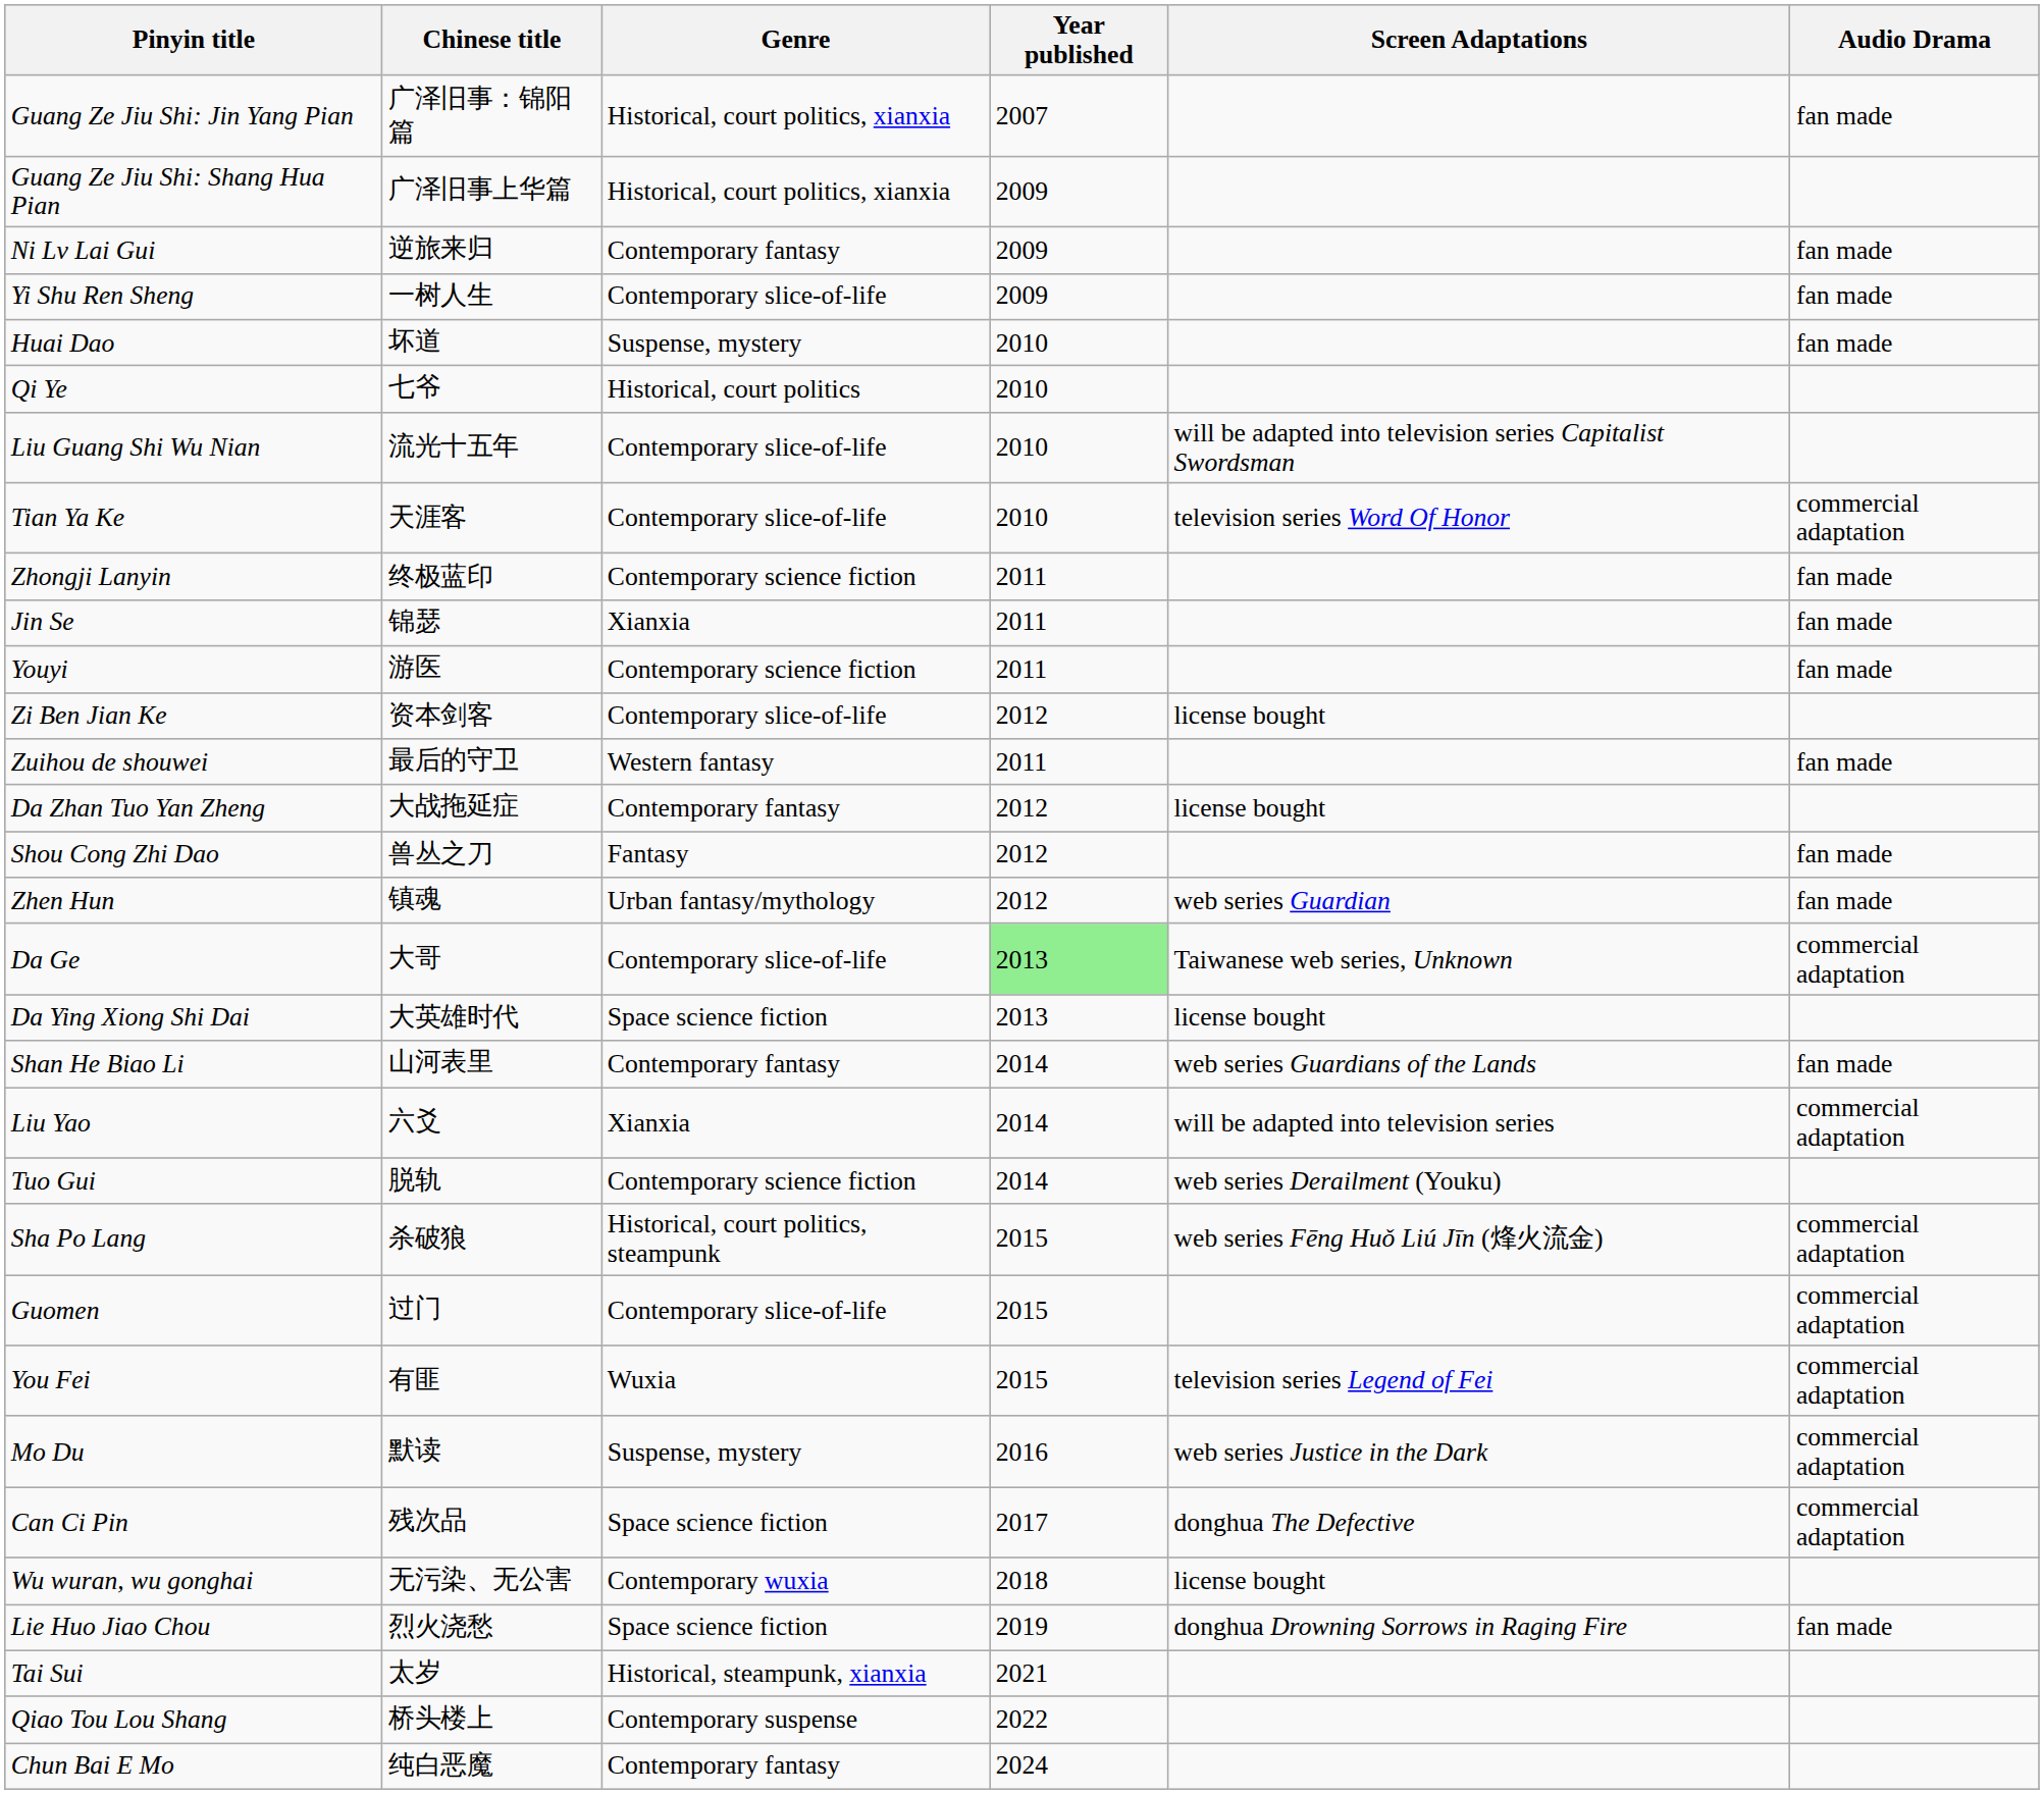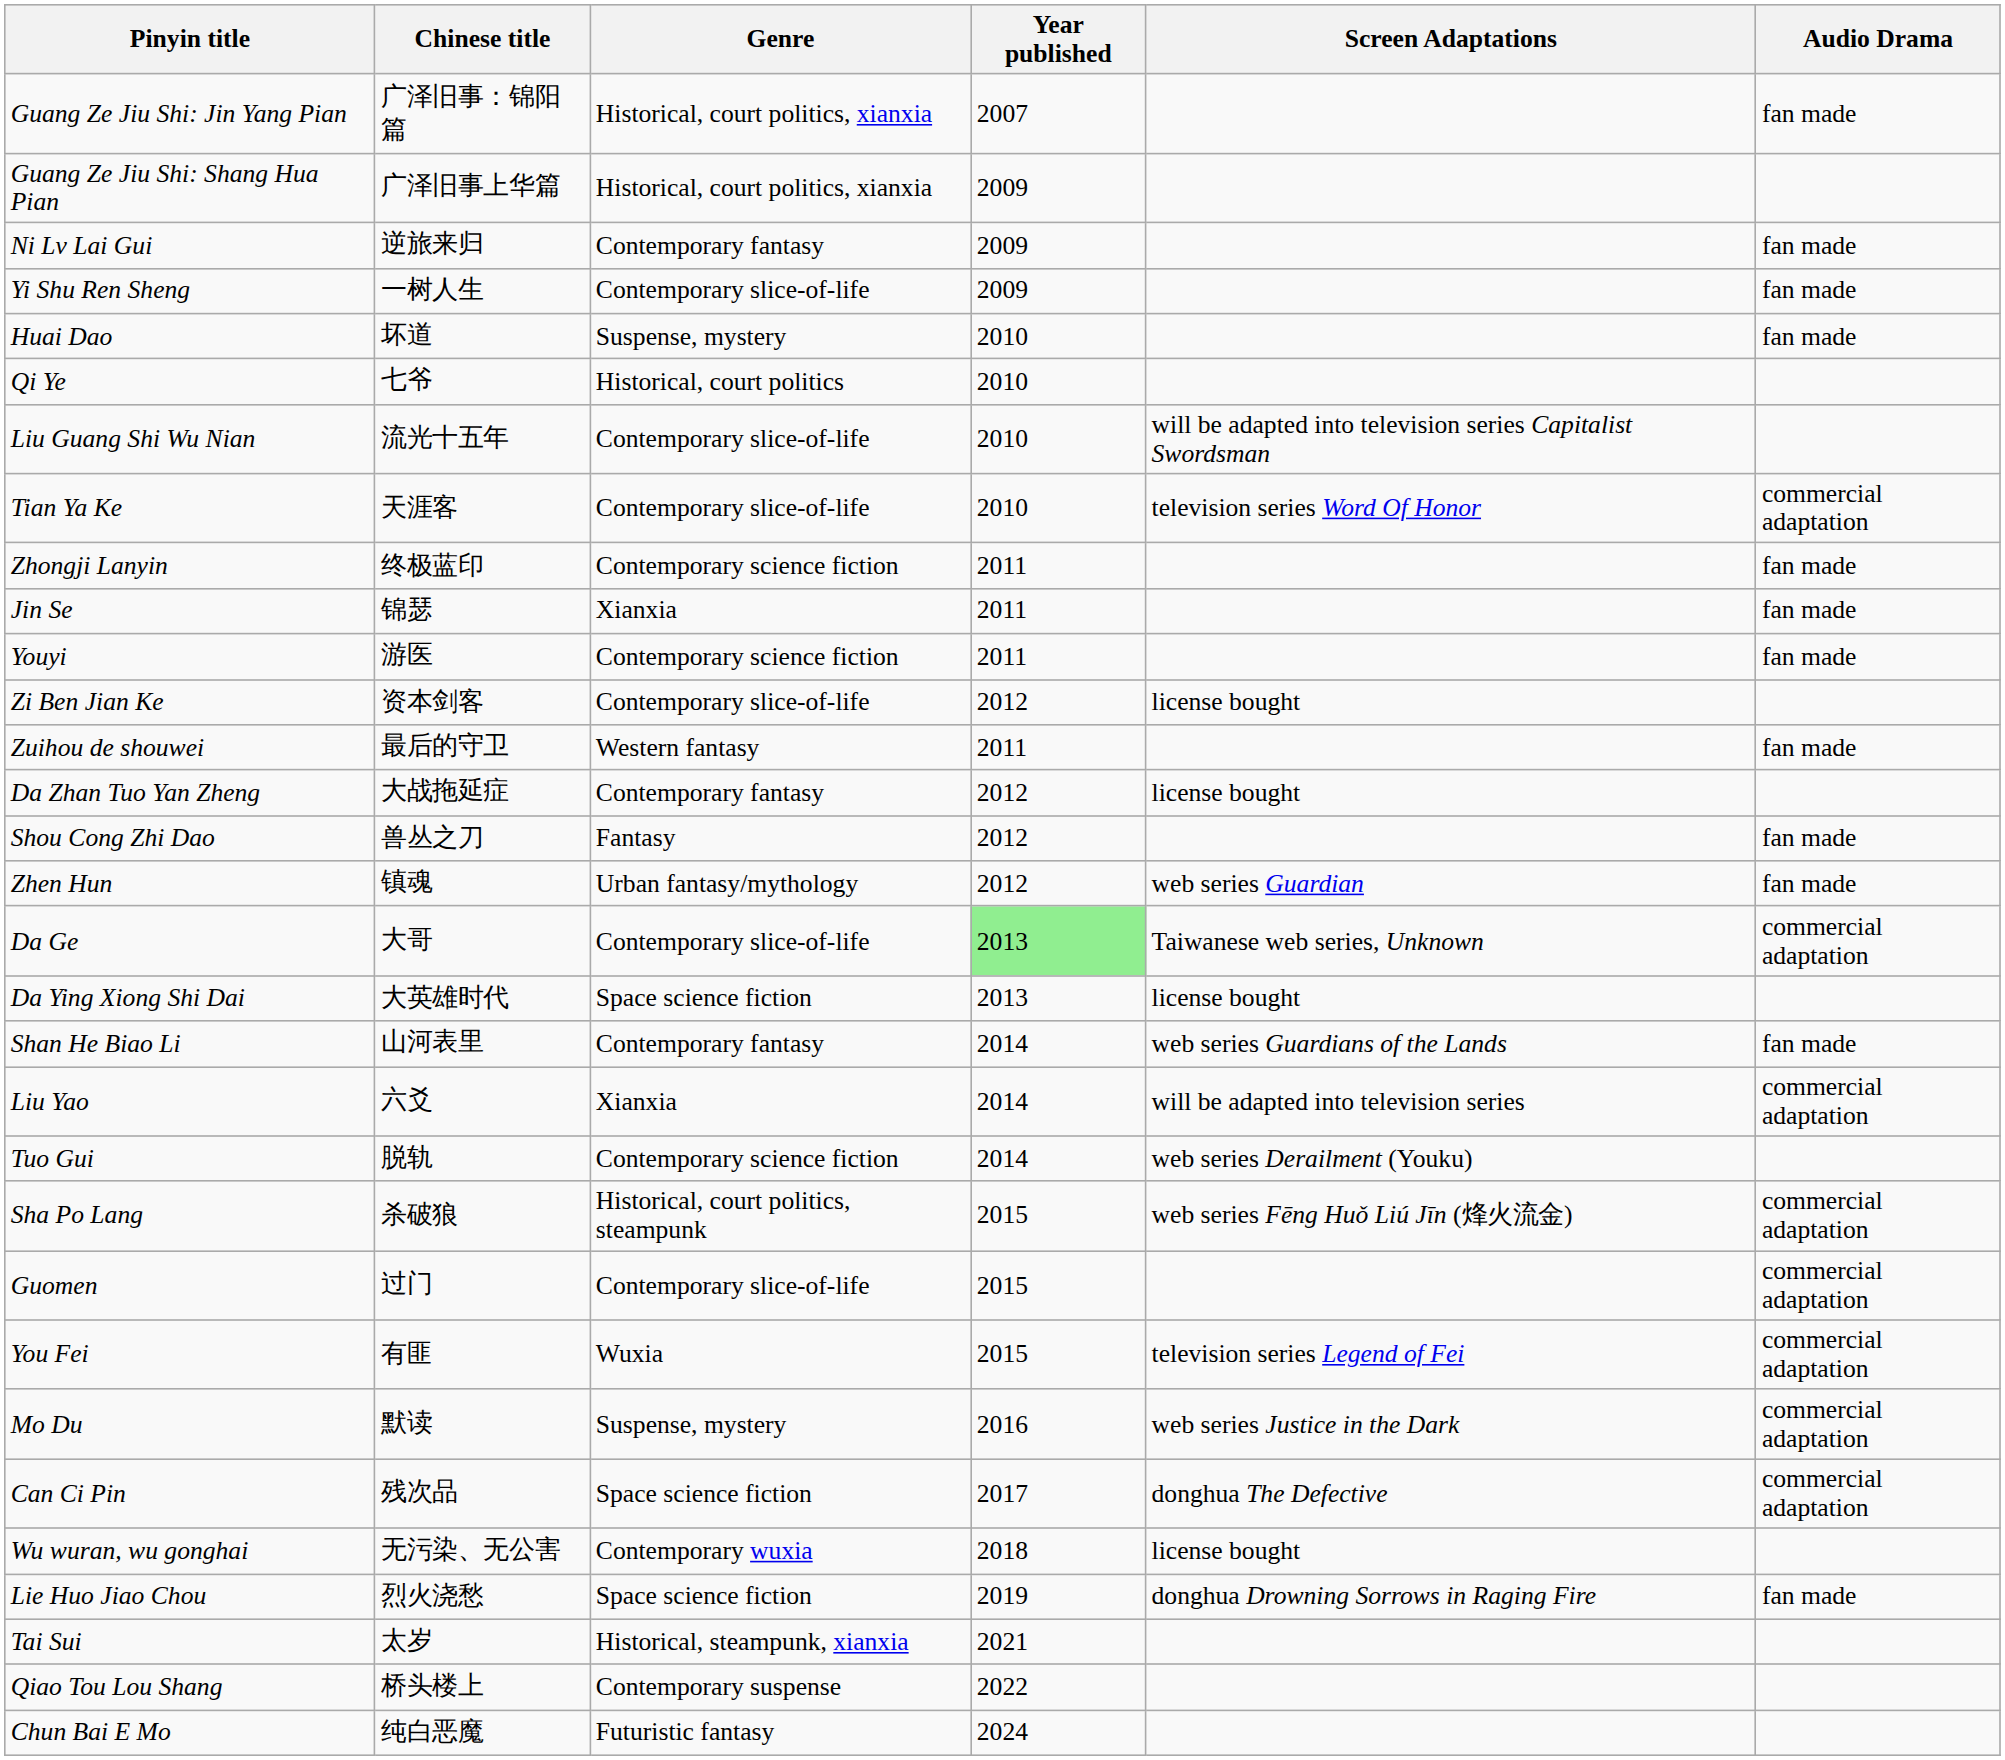Chun Bai E Mo | Genre: Contemporary fantasy -> Futuristic fantasy
